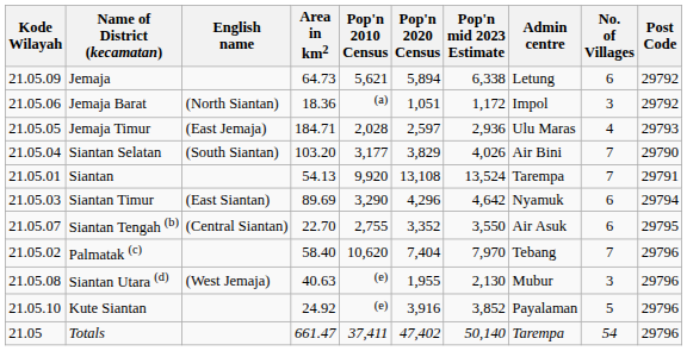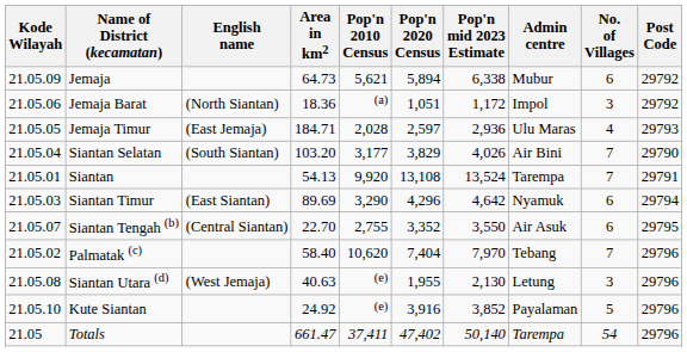Jemaja | Admin centre: Letung -> Mubur
Siantan Utara (d) | Admin centre: Mubur -> Letung
